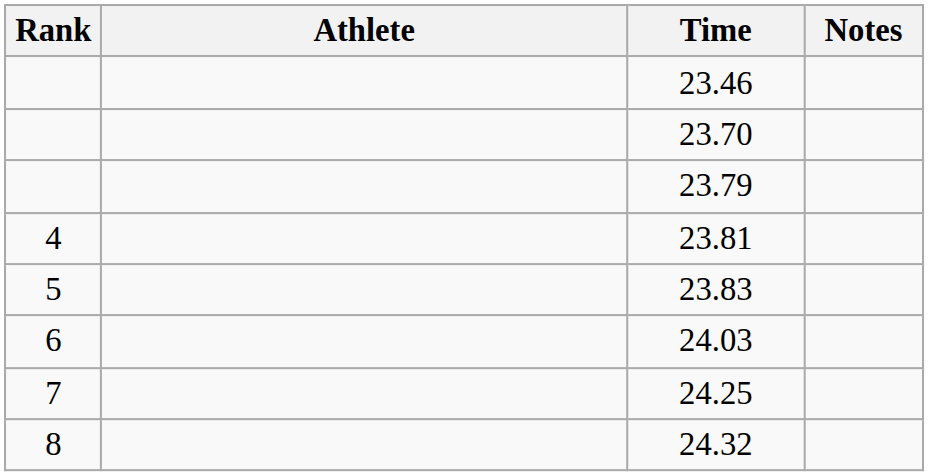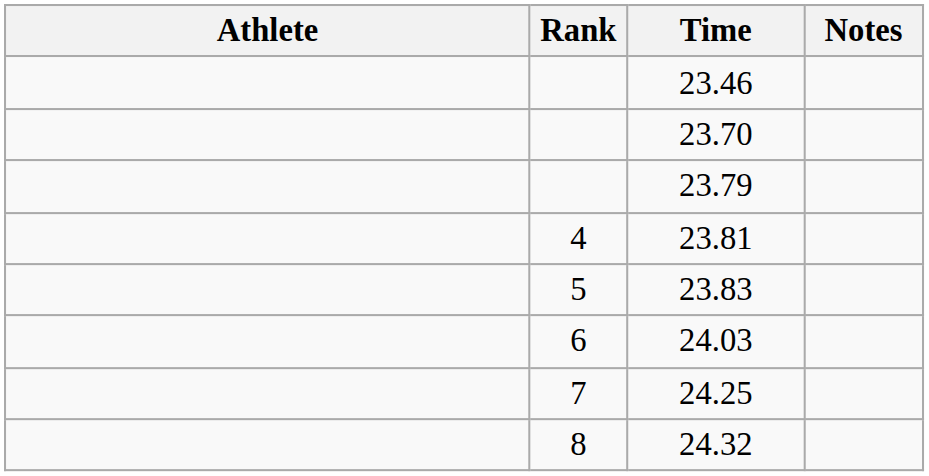columns swapped: Rank <-> Athlete
